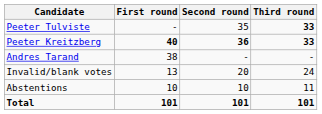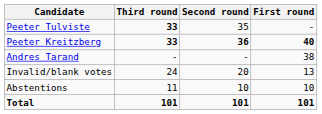columns swapped: First round <-> Third round
